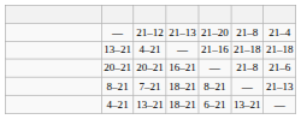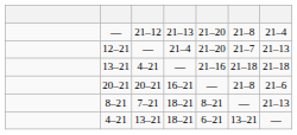+ row: 12–21 | — | 21–4 | 21–20 | 21–7 | 21–13
